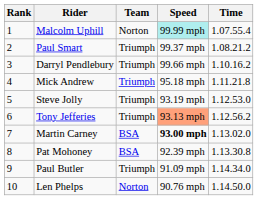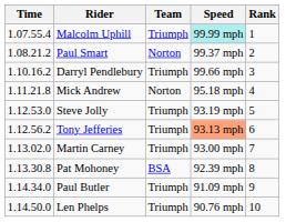columns swapped: Rank <-> Time
Malcolm Uphill | Team: Norton -> Triumph
Paul Smart | Team: Triumph -> Norton
Mick Andrew | Team: Triumph -> Norton
Martin Carney | Team: BSA -> Triumph
Martin Carney | Speed: bold -> normal
Len Phelps | Team: Norton -> Triumph
